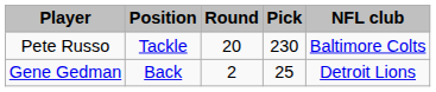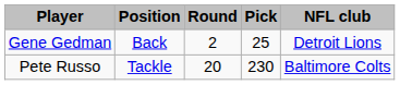rows swapped: Gene Gedman <-> Pete Russo
